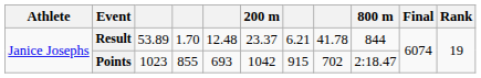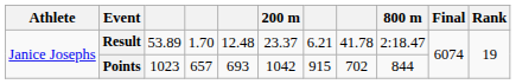Result | 800 m: 844 -> 2:18.47
Points | column 4: 855 -> 657
Points | 800 m: 2:18.47 -> 844
